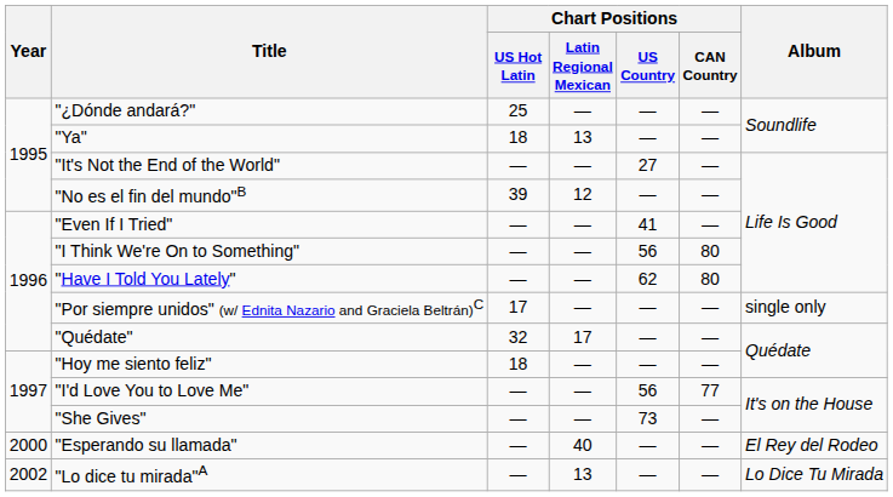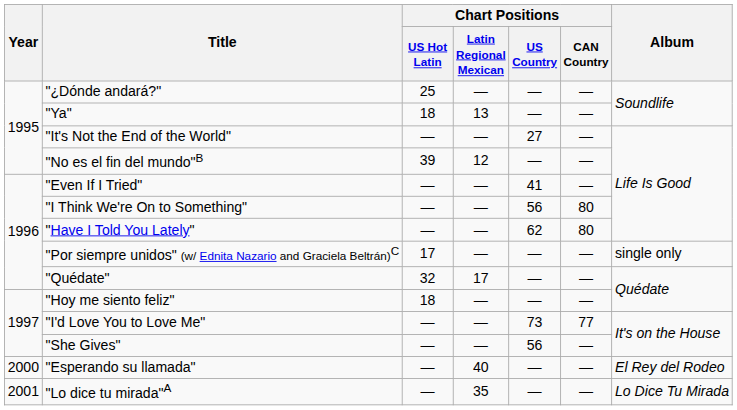"I'd Love You to Love Me" | Chart Positions / US Country: 56 -> 73
"She Gives" | Chart Positions / US Country: 73 -> 56
"Lo dice tu mirada"A | Year: 2002 -> 2001
"Lo dice tu mirada"A | Chart Positions / Latin Regional Mexican: 13 -> 35
